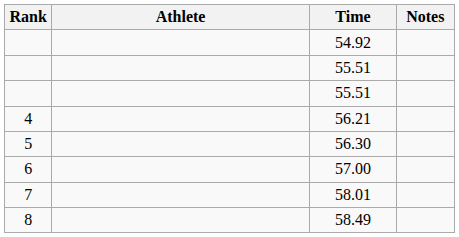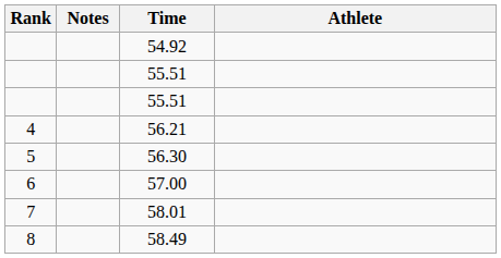columns swapped: Athlete <-> Notes
